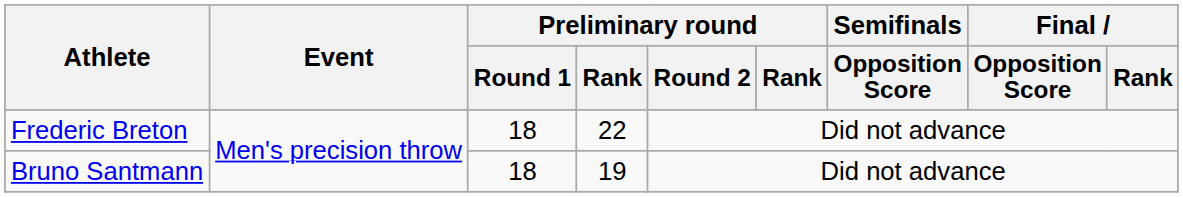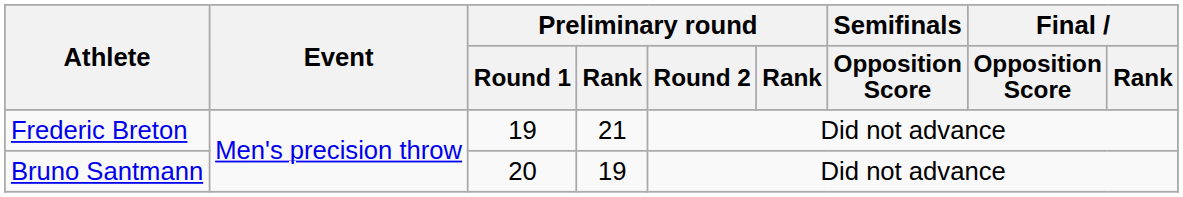Frederic Breton | Preliminary round / Round 1: 18 -> 19
Frederic Breton | column 4: 22 -> 21
Bruno Santmann | Preliminary round / Round 1: 18 -> 20
